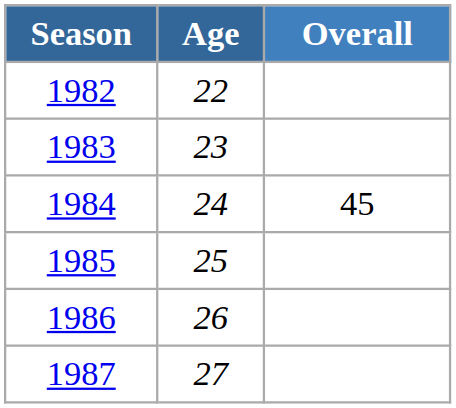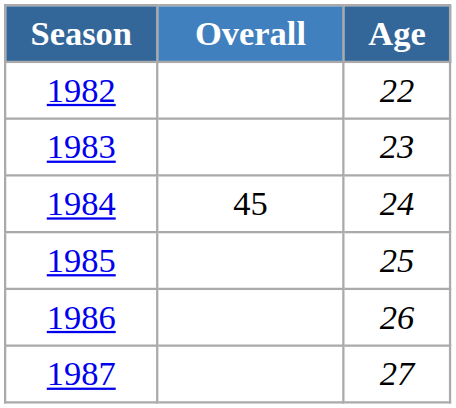columns swapped: Age <-> Overall
